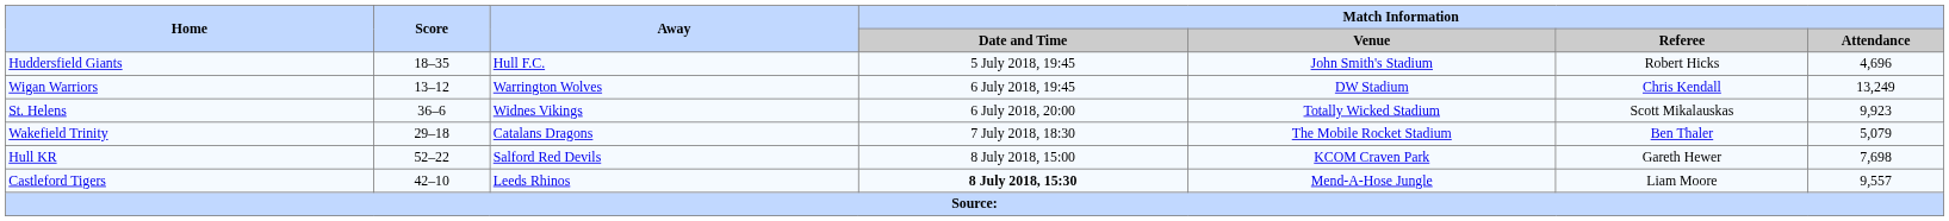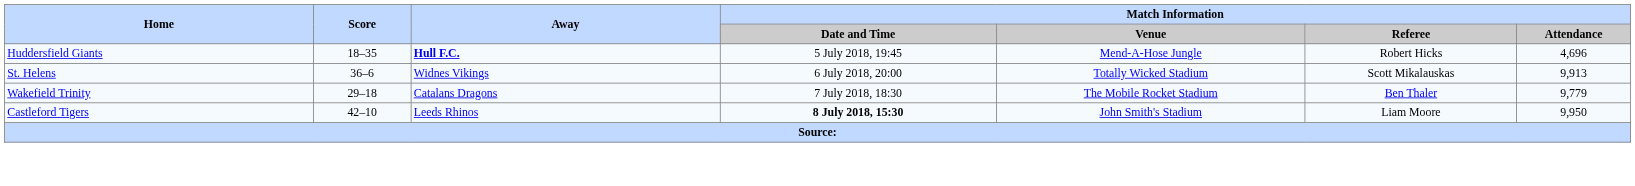Huddersfield Giants | Away: normal -> bold
Huddersfield Giants | Match Information / Venue: John Smith's Stadium -> Mend-A-Hose Jungle
- row: Wigan Warriors | 13–12 | Warrington Wolves | 6 July 2018, 19:45 | DW Stadium | Chris Kendall | 13,249
St. Helens | Match Information / Attendance: 9,923 -> 9,913
Wakefield Trinity | Match Information / Attendance: 5,079 -> 9,779
- row: Hull KR | 52–22 | Salford Red Devils | 8 July 2018, 15:00 | KCOM Craven Park | Gareth Hewer | 7,698
Castleford Tigers | Match Information / Venue: Mend-A-Hose Jungle -> John Smith's Stadium
Castleford Tigers | Match Information / Attendance: 9,557 -> 9,950
